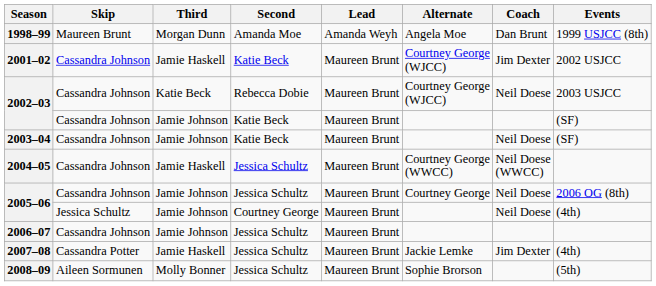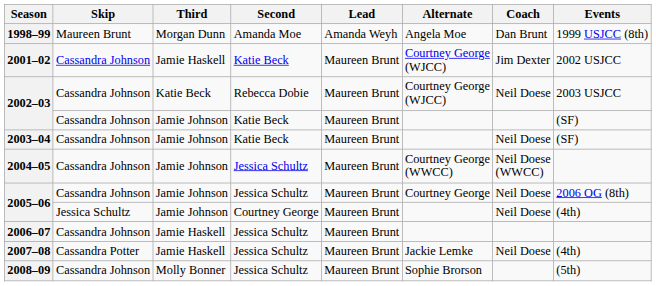2004–05 | Third: Jamie Haskell -> Jamie Johnson
2006–07 | Third: Jamie Johnson -> Jamie Haskell
2007–08 | Coach: Jim Dexter -> Neil Doese
2008–09 | Skip: Aileen Sormunen -> Cassandra Johnson
